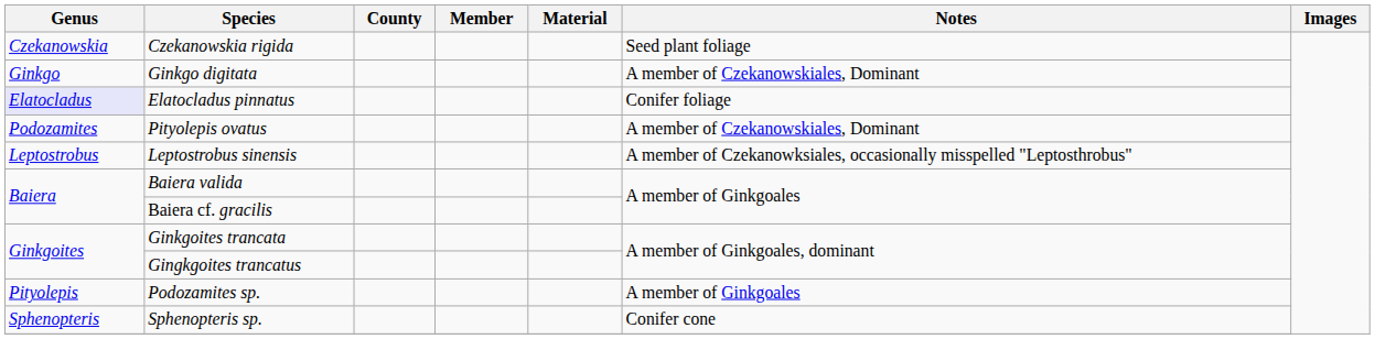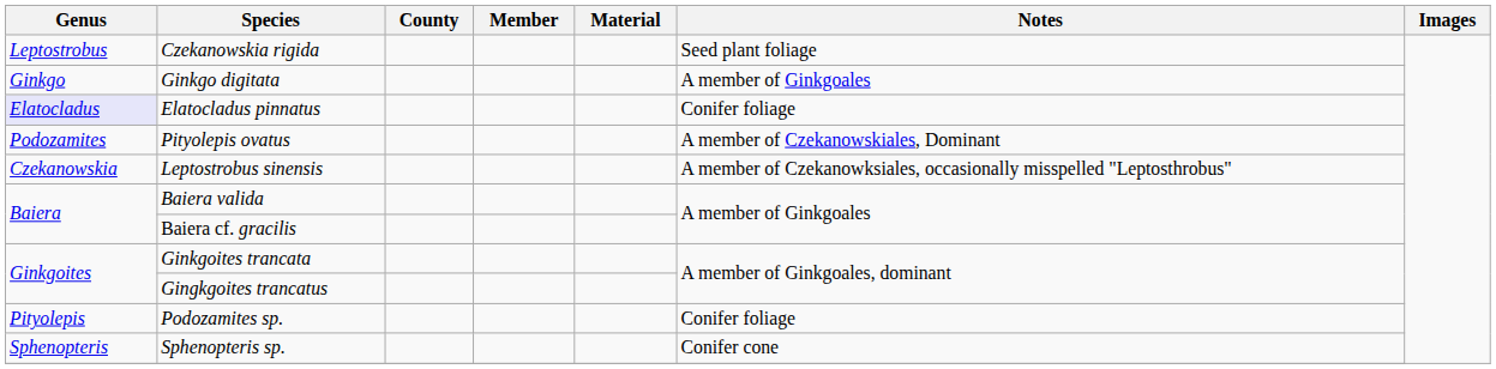Czekanowskia rigida | Genus: Czekanowskia -> Leptostrobus
Ginkgo digitata | Notes: A member of Czekanowskiales, Dominant -> A member of Ginkgoales
Leptostrobus sinensis | Genus: Leptostrobus -> Czekanowskia
Podozamites sp. | Notes: A member of Ginkgoales -> Conifer foliage
